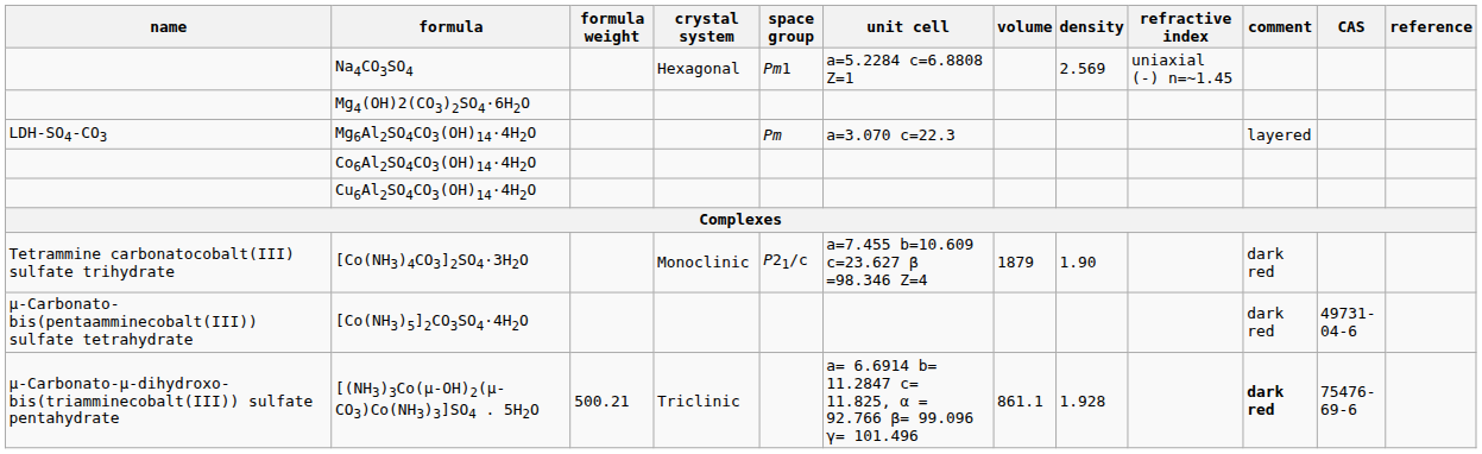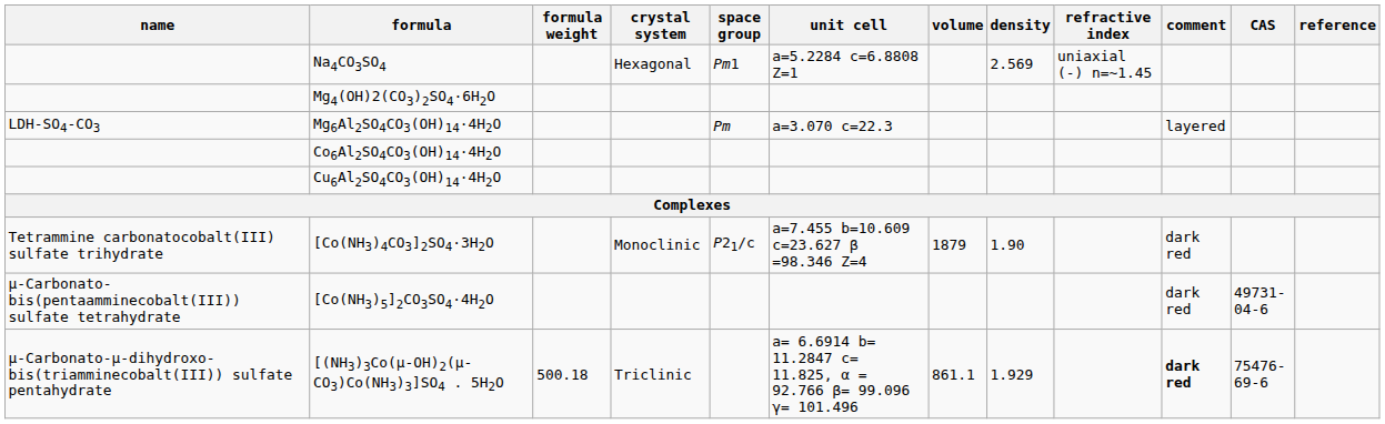[(NH3)3Co(μ-OH)2(μ-CO3)Co(NH3)3]SO4 . 5H2O | formula weight: 500.21 -> 500.18
[(NH3)3Co(μ-OH)2(μ-CO3)Co(NH3)3]SO4 . 5H2O | density: 1.928 -> 1.929
